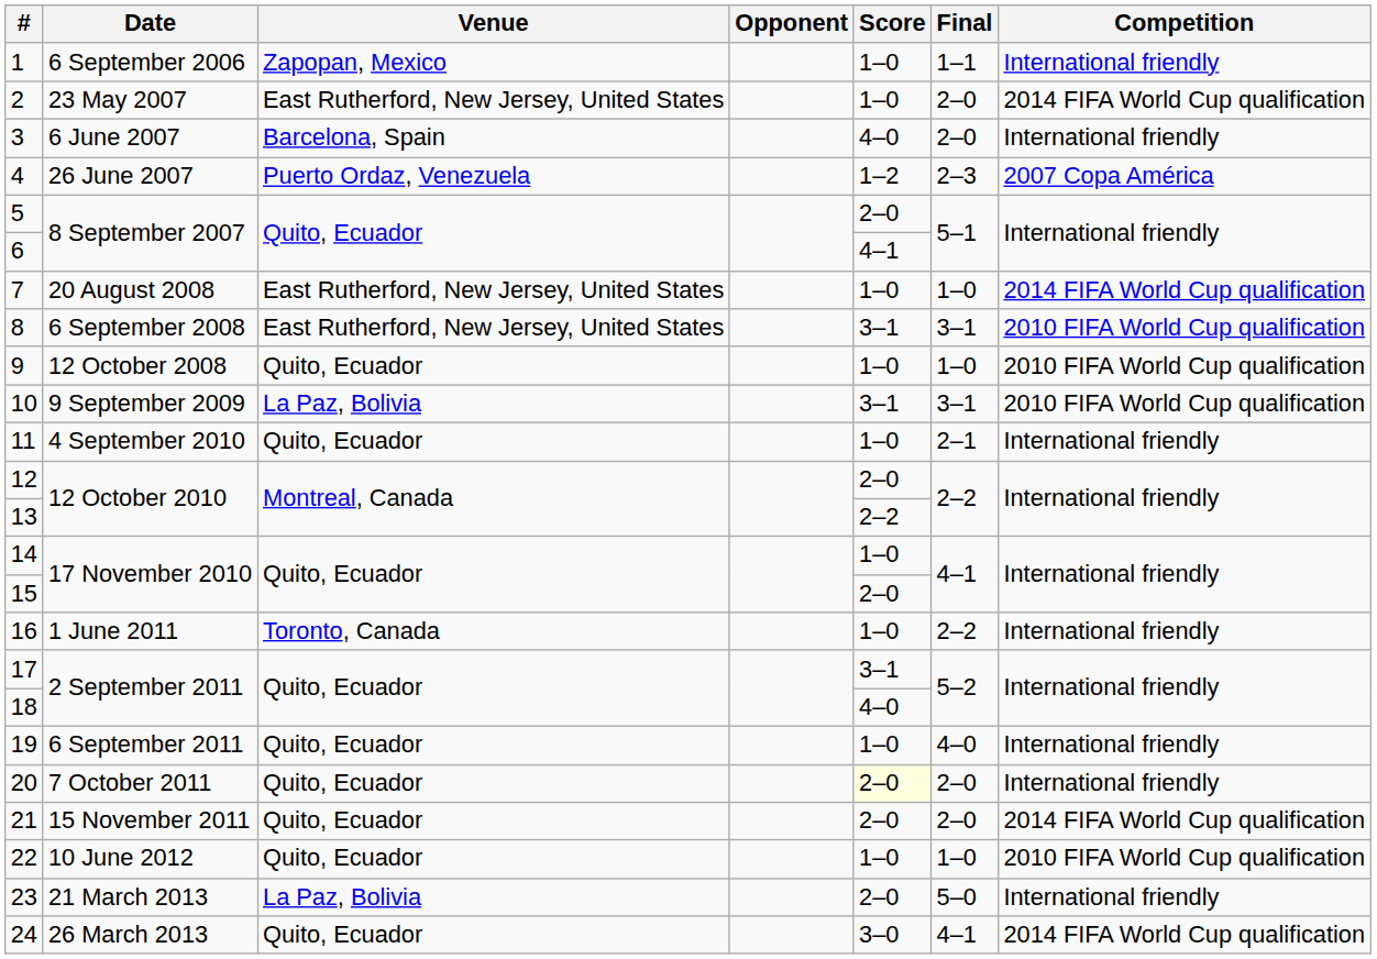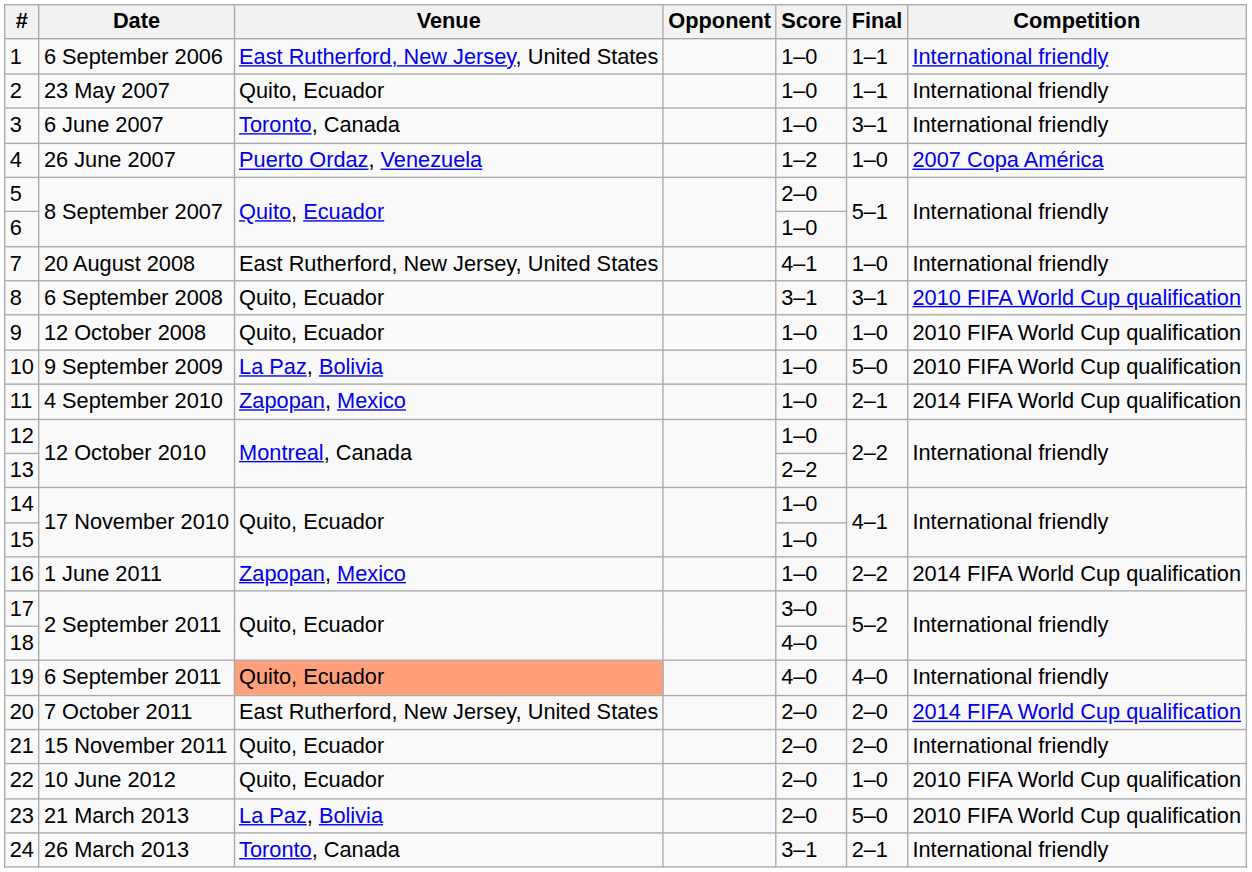1 | Venue: Zapopan, Mexico -> East Rutherford, New Jersey, United States
2 | Venue: East Rutherford, New Jersey, United States -> Quito, Ecuador
2 | Final: 2–0 -> 1–1
2 | Competition: 2014 FIFA World Cup qualification -> International friendly
3 | Venue: Barcelona, Spain -> Toronto, Canada
3 | Score: 4–0 -> 1–0
3 | Final: 2–0 -> 3–1
4 | Final: 2–3 -> 1–0
6 | Score: 4–1 -> 1–0
7 | Score: 1–0 -> 4–1
7 | Competition: 2014 FIFA World Cup qualification -> International friendly
8 | Venue: East Rutherford, New Jersey, United States -> Quito, Ecuador
10 | Score: 3–1 -> 1–0
10 | Final: 3–1 -> 5–0
11 | Venue: Quito, Ecuador -> Zapopan, Mexico
11 | Competition: International friendly -> 2014 FIFA World Cup qualification
12 | Score: 2–0 -> 1–0
15 | Score: 2–0 -> 1–0
16 | Venue: Toronto, Canada -> Zapopan, Mexico
16 | Competition: International friendly -> 2014 FIFA World Cup qualification
17 | Score: 3–1 -> 3–0
19 | Venue: no background -> lightsalmon background
19 | Score: 1–0 -> 4–0
20 | Venue: Quito, Ecuador -> East Rutherford, New Jersey, United States
20 | Score: lightyellow background -> no background
20 | Competition: International friendly -> 2014 FIFA World Cup qualification
21 | Competition: 2014 FIFA World Cup qualification -> International friendly
22 | Score: 1–0 -> 2–0
23 | Competition: International friendly -> 2010 FIFA World Cup qualification
24 | Venue: Quito, Ecuador -> Toronto, Canada
24 | Score: 3–0 -> 3–1
24 | Final: 4–1 -> 2–1
24 | Competition: 2014 FIFA World Cup qualification -> International friendly
